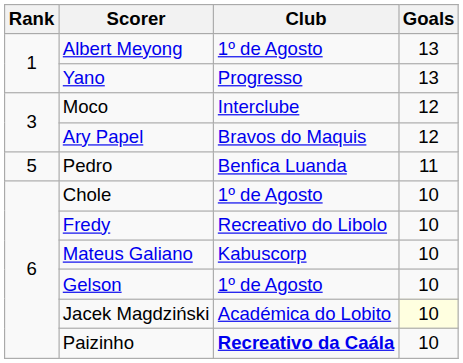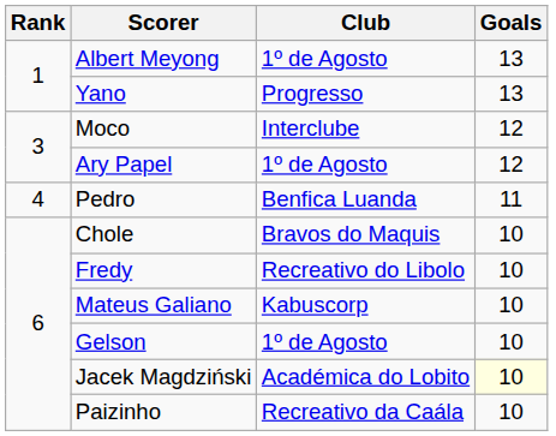Ary Papel | Club: Bravos do Maquis -> 1º de Agosto
Pedro | Rank: 5 -> 4
Chole | Club: 1º de Agosto -> Bravos do Maquis
Paizinho | Club: bold -> normal
